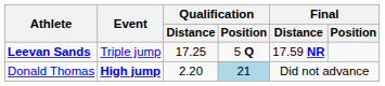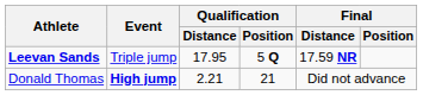Leevan Sands | Qualification / Distance: 17.25 -> 17.95
Donald Thomas | Qualification / Distance: 2.20 -> 2.21
Donald Thomas | Qualification / Position: lightblue background -> no background
